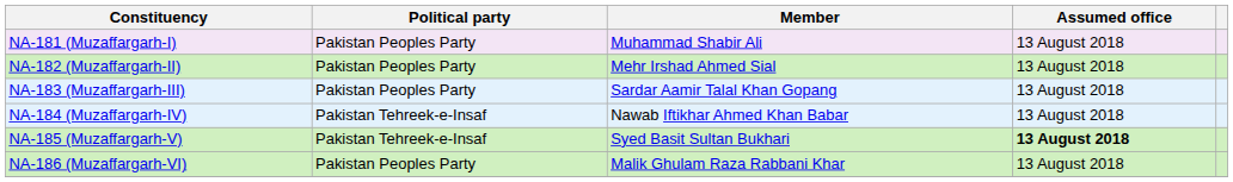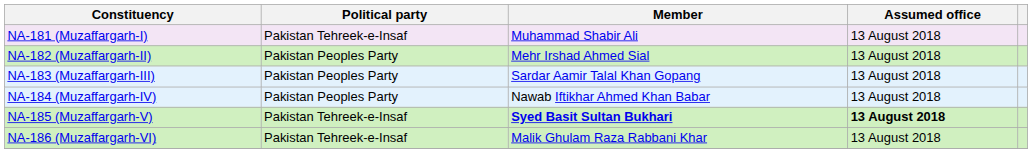NA-181 (Muzaffargarh-I) | Political party: Pakistan Peoples Party -> Pakistan Tehreek-e-Insaf
NA-184 (Muzaffargarh-IV) | Political party: Pakistan Tehreek-e-Insaf -> Pakistan Peoples Party
NA-185 (Muzaffargarh-V) | Member: normal -> bold
NA-186 (Muzaffargarh-VI) | Political party: Pakistan Peoples Party -> Pakistan Tehreek-e-Insaf
